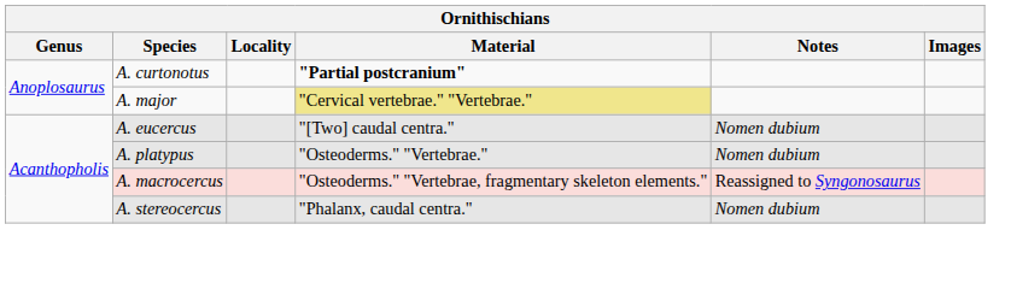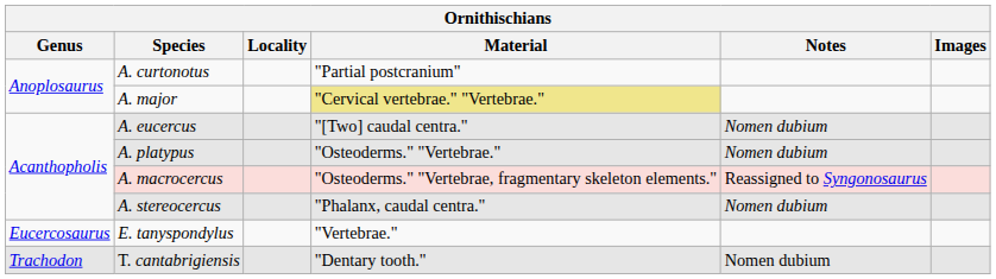A. curtonotus | Material: bold -> normal
+ row: Eucercosaurus | E. tanyspondylus | "Vertebrae."
+ row: Trachodon | T. cantabrigiensis | "Dentary tooth." | Nomen dubium
